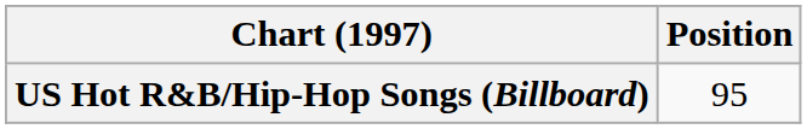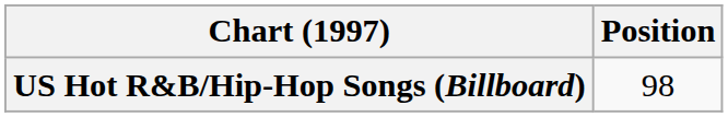US Hot R&B/Hip-Hop Songs (Billboard) | Position: 95 -> 98
